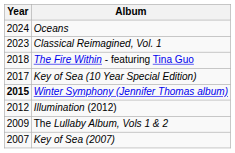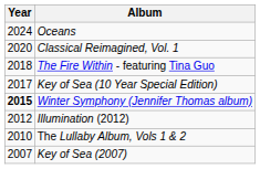Classical Reimagined, Vol. 1 | Year: 2023 -> 2020
The Lullaby Album, Vols 1 & 2 | Year: 2009 -> 2010
